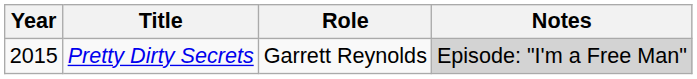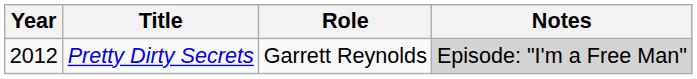Pretty Dirty Secrets | Year: 2015 -> 2012
